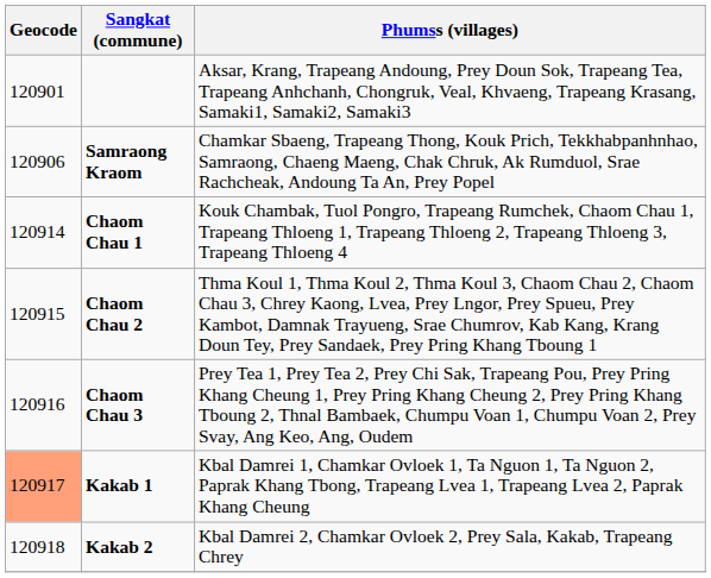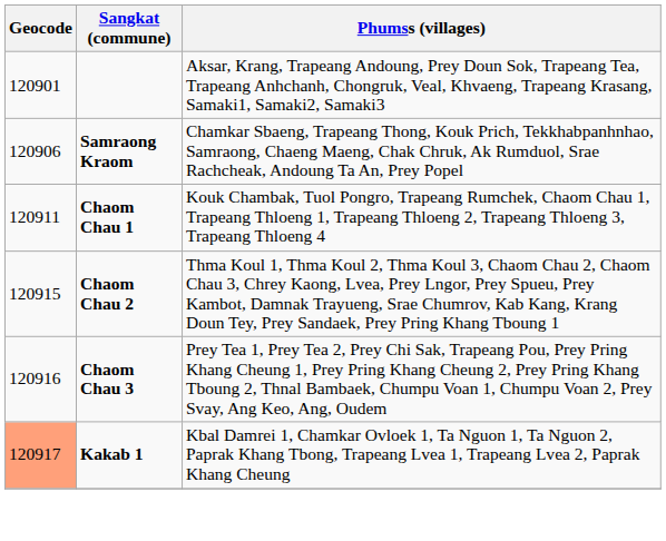Chaom Chau 1 | Geocode: 120914 -> 120911
- row: 120918 | Kakab 2 | Kbal Damrei 2, Chamkar Ovloek 2, Prey Sala, Kakab, Trapeang Chrey
